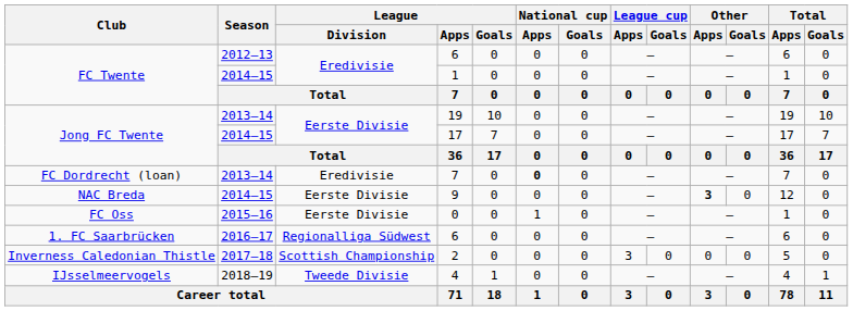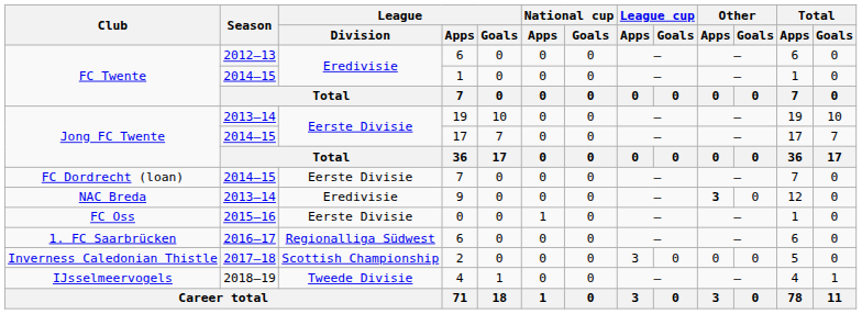FC Dordrecht (loan) / 7 | Season: 2013–14 -> 2014–15
FC Dordrecht (loan) / 7 | League / Division: Eredivisie -> Eerste Divisie
FC Dordrecht (loan) / 7 | National cup / Apps: bold -> normal
9 | Season: 2014–15 -> 2013–14
9 | League / Division: Eerste Divisie -> Eredivisie
